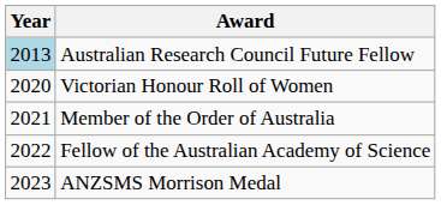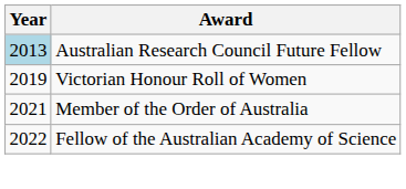Victorian Honour Roll of Women | Year: 2020 -> 2019
- row: 2023 | ANZSMS Morrison Medal
